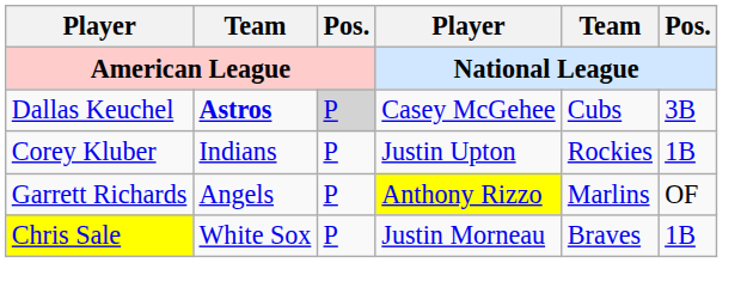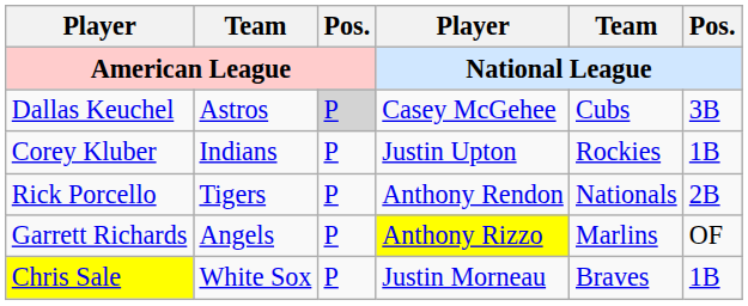Dallas Keuchel | Team / American League: bold -> normal
+ row: Rick Porcello | Tigers | P | Anthony Rendon | Nationals | 2B
